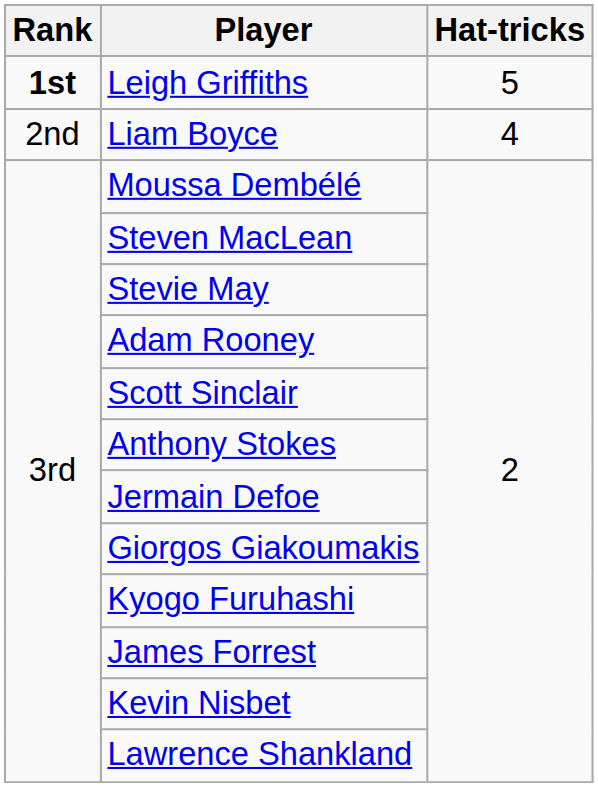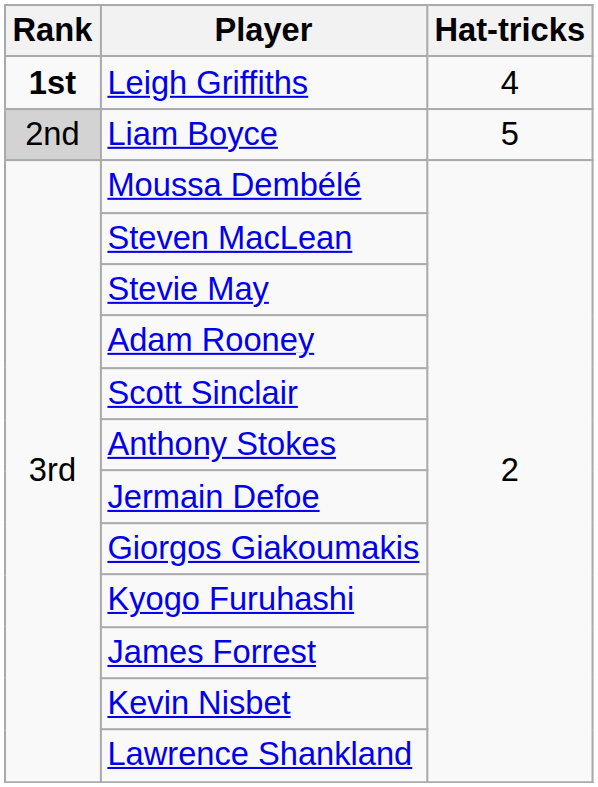Leigh Griffiths | Hat-tricks: 5 -> 4
Liam Boyce | Rank: no background -> lightgrey background
Liam Boyce | Hat-tricks: 4 -> 5
